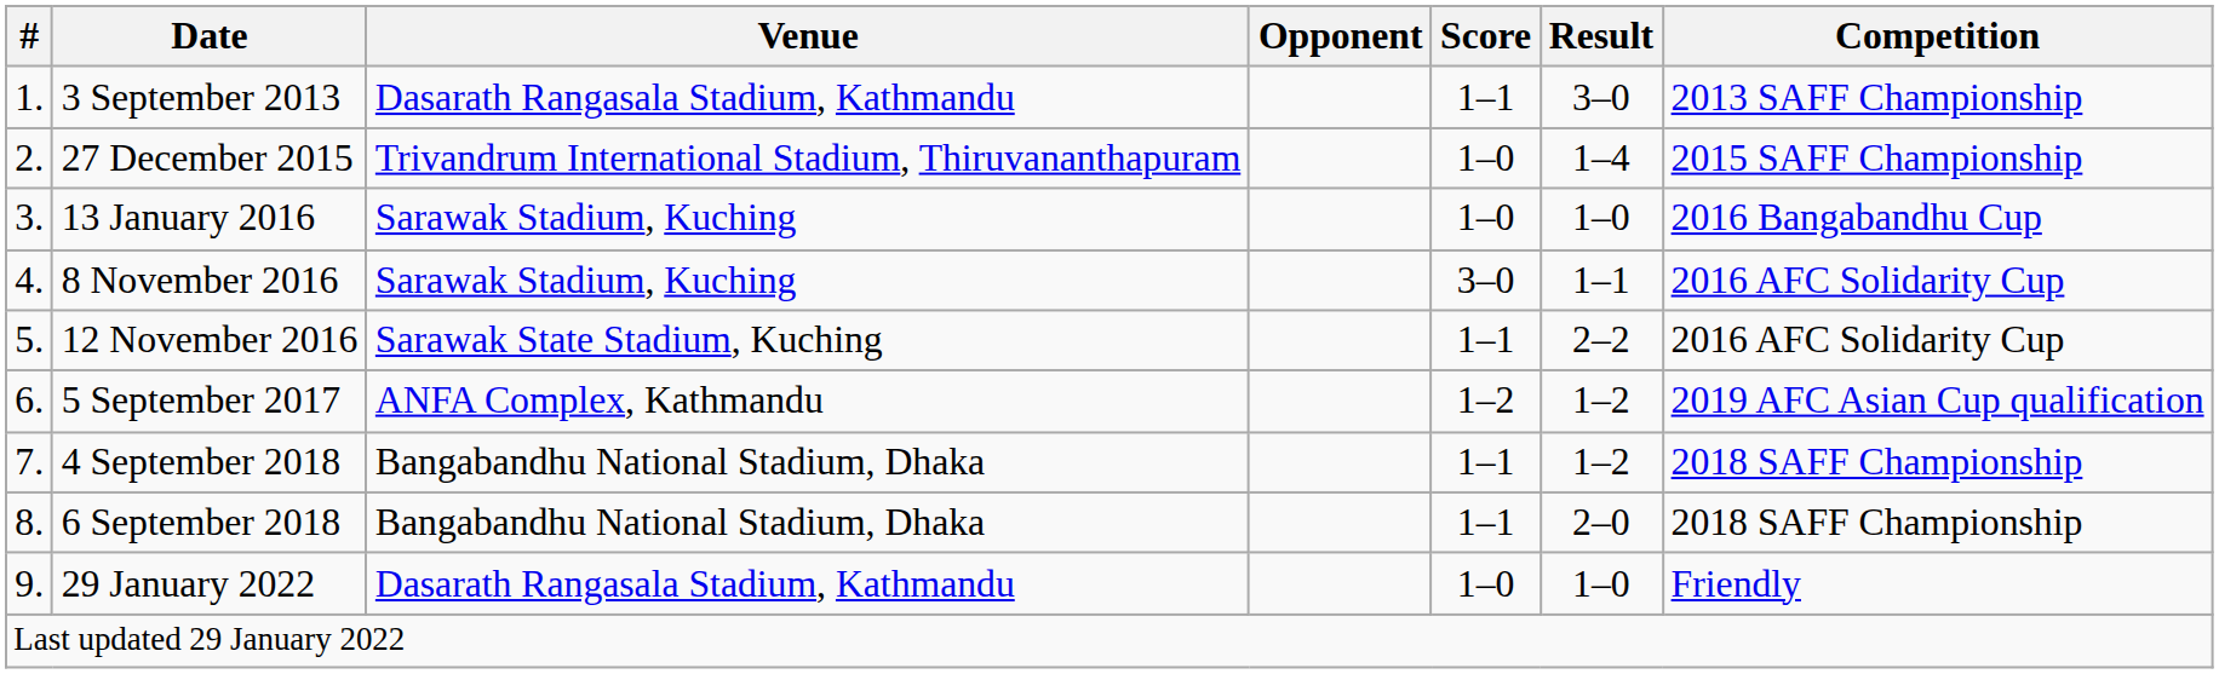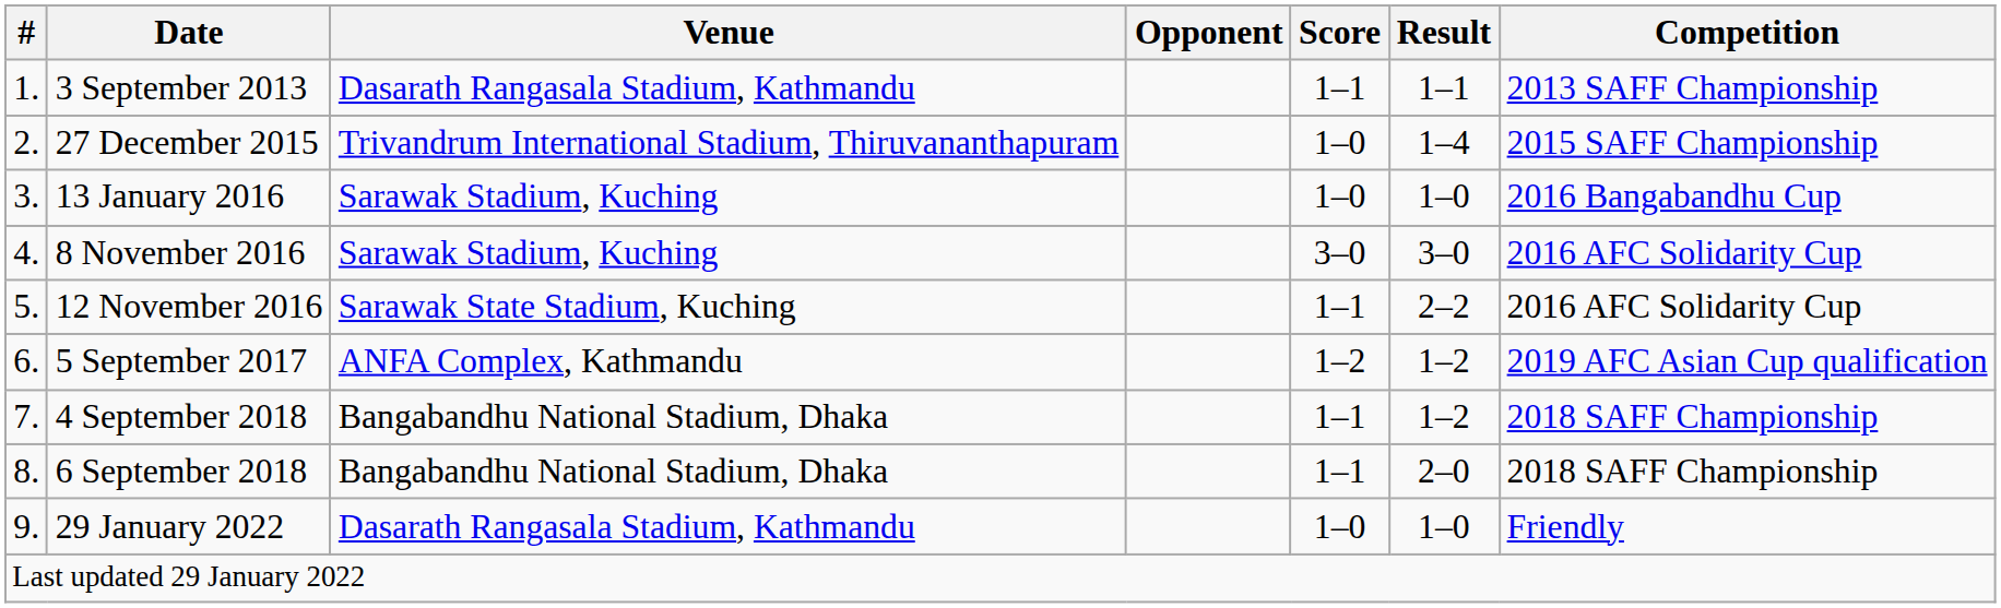3 September 2013 | Result: 3–0 -> 1–1
8 November 2016 | Result: 1–1 -> 3–0
